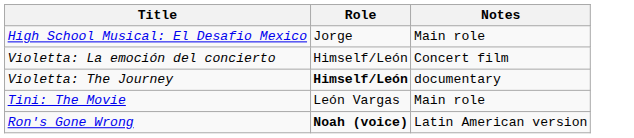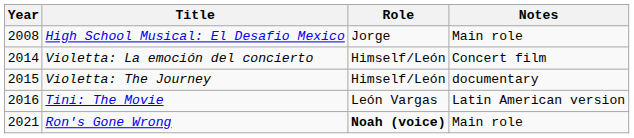+ column: Year | 2008 | 2014 | 2015 | 2016 | 2021
Violetta: The Journey | Role: bold -> normal
Tini: The Movie | Notes: Main role -> Latin American version
Ron's Gone Wrong | Notes: Latin American version -> Main role
